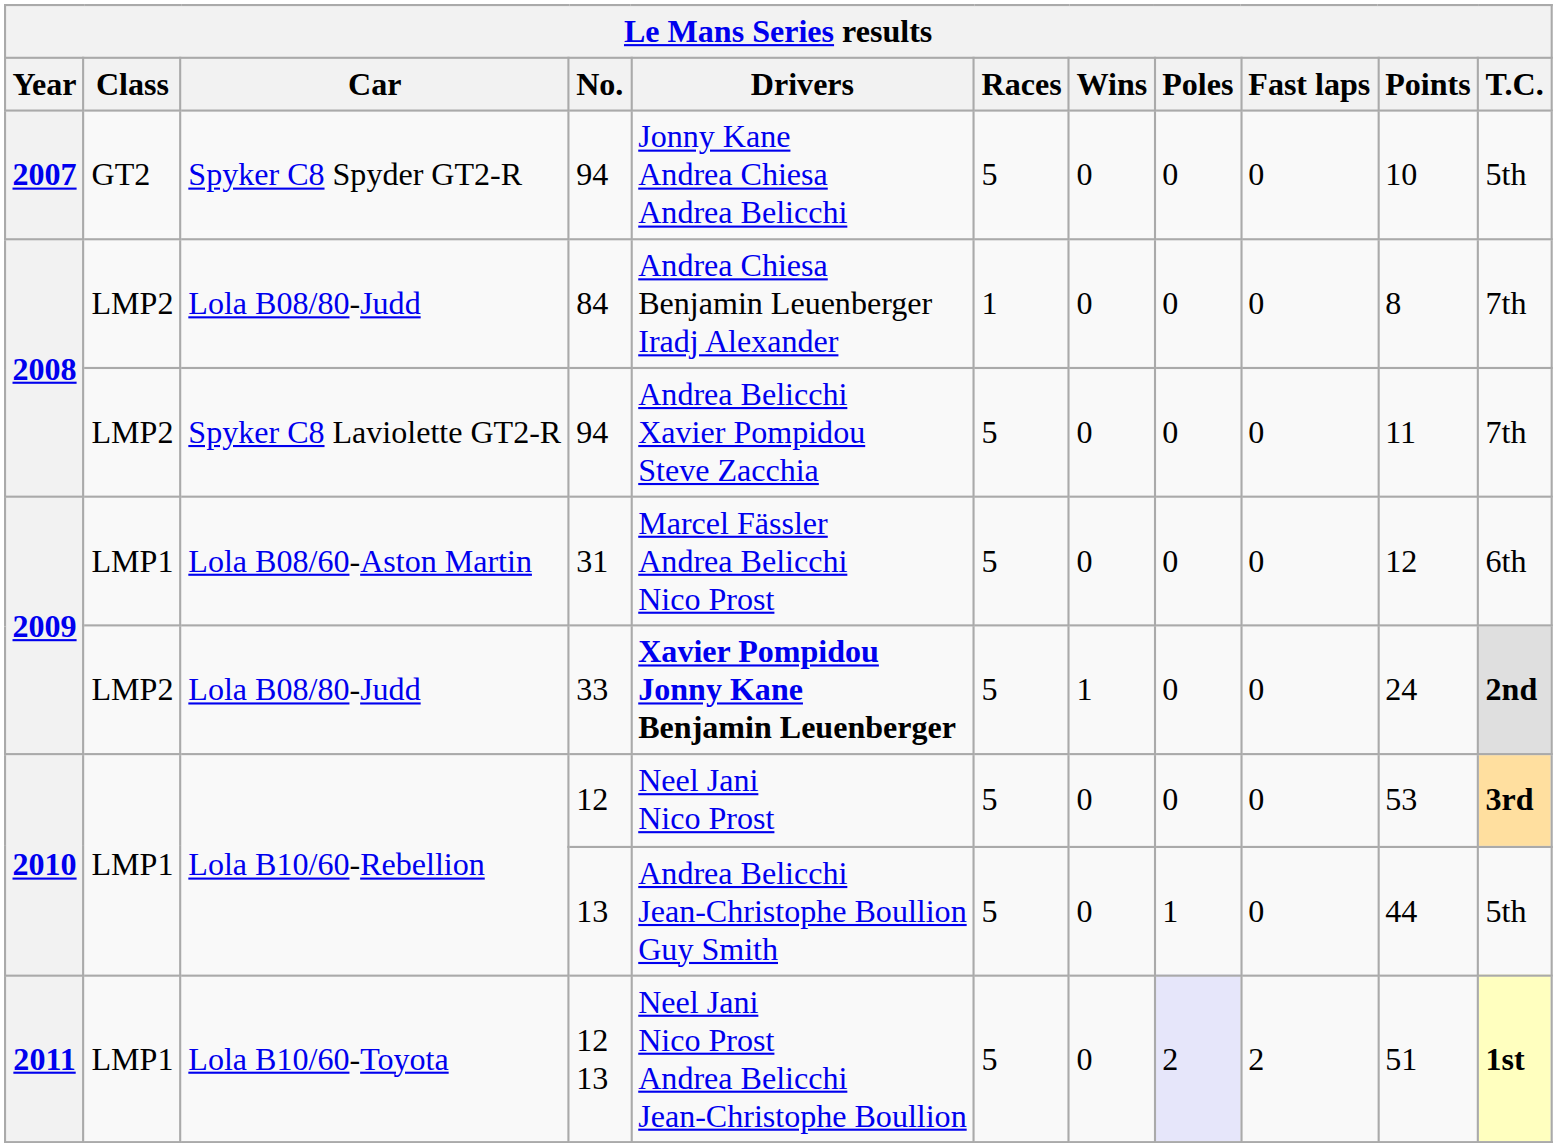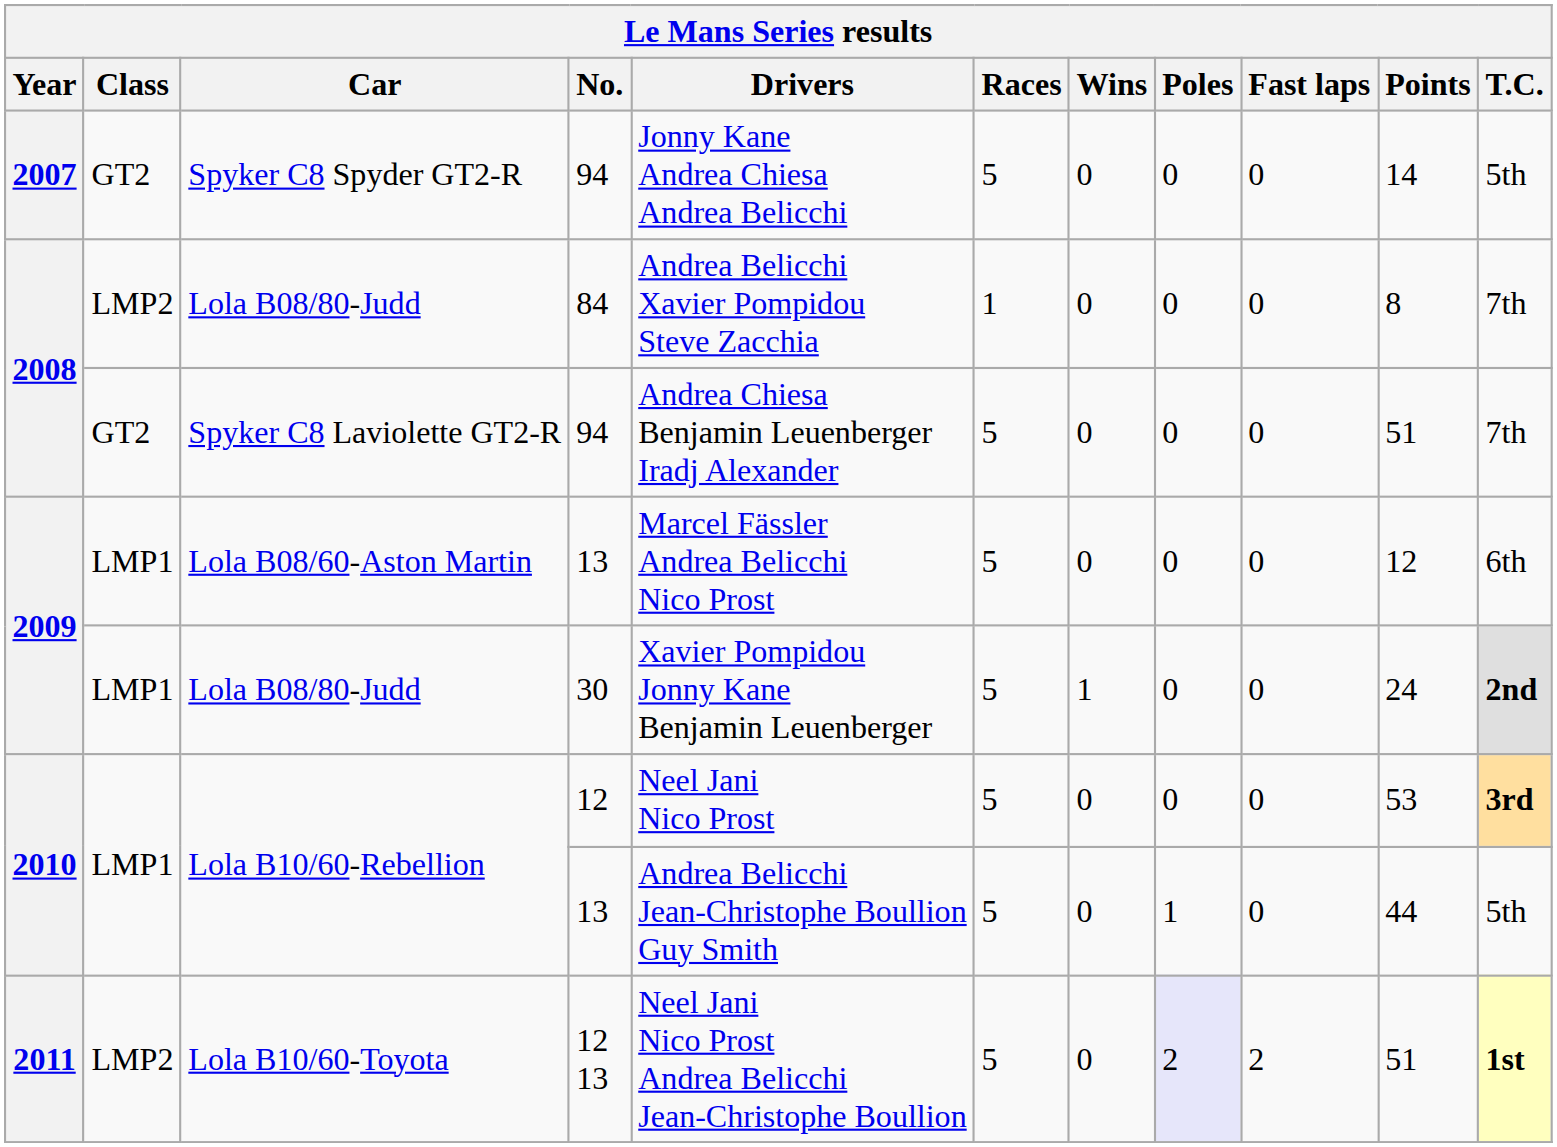Spyker C8 Spyder GT2-R | Points: 10 -> 14
2008 / Lola B08/80-Judd | Drivers: Andrea Chiesa Benjamin Leuenberger Iradj Alexander -> Andrea Belicchi Xavier Pompidou Steve Zacchia
Spyker C8 Laviolette GT2-R | Class: LMP2 -> GT2
Spyker C8 Laviolette GT2-R | Drivers: Andrea Belicchi Xavier Pompidou Steve Zacchia -> Andrea Chiesa Benjamin Leuenberger Iradj Alexander
Spyker C8 Laviolette GT2-R | Points: 11 -> 51
Lola B08/60-Aston Martin | No.: 31 -> 13
2009 / Lola B08/80-Judd | Class: LMP2 -> LMP1
2009 / Lola B08/80-Judd | No.: 33 -> 30
2009 / Lola B08/80-Judd | Drivers: bold -> normal
Lola B10/60-Toyota | Class: LMP1 -> LMP2
